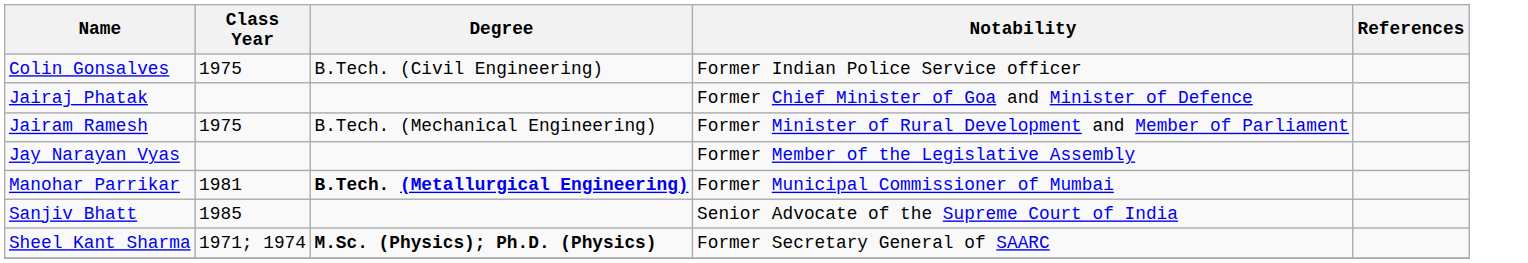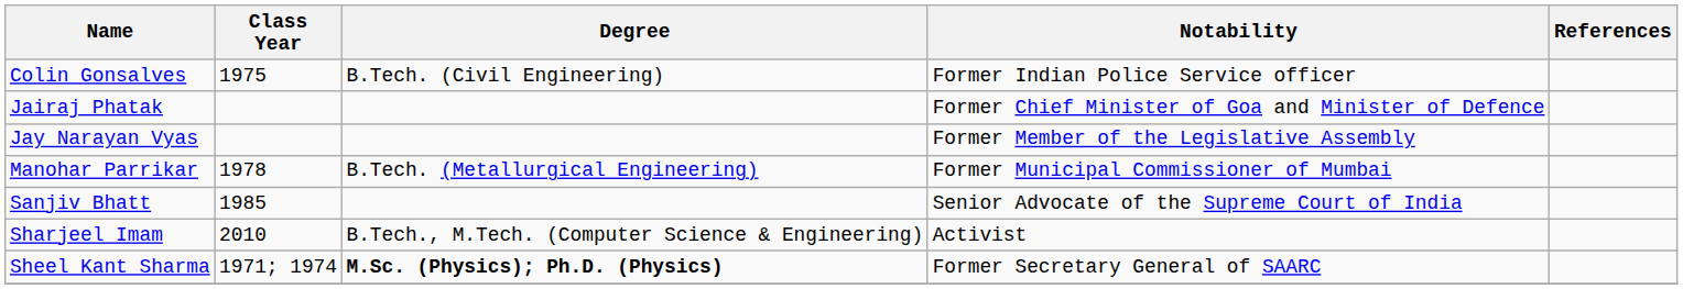- row: Jairam Ramesh | 1975 | B.Tech. (Mechanical Engineering) | Former Minister of Rural Development and Member of Parliament
Manohar Parrikar | Class Year: 1981 -> 1978
Manohar Parrikar | Degree: bold -> normal
+ row: Sharjeel Imam | 2010 | B.Tech., M.Tech. (Computer Science & Engineering) | Activist
